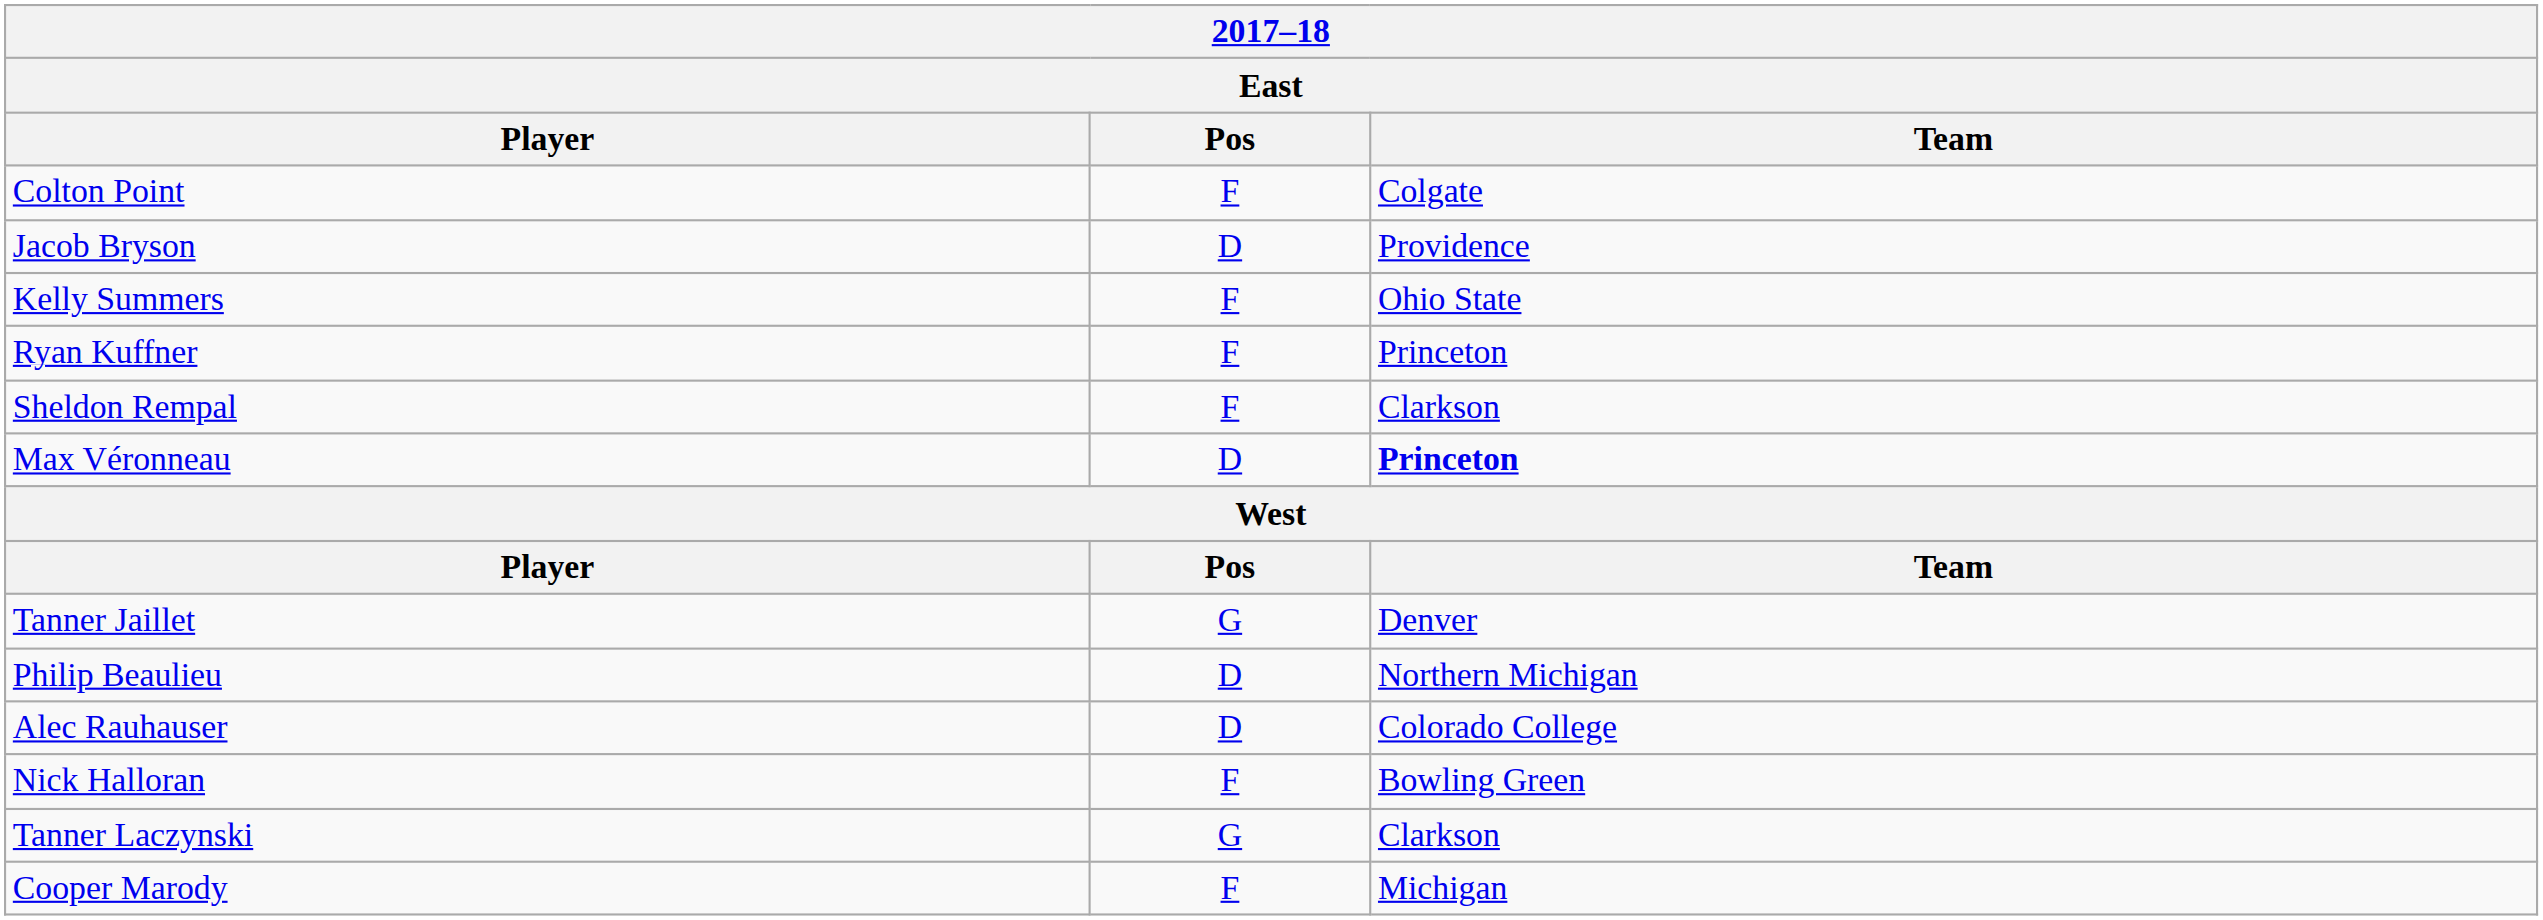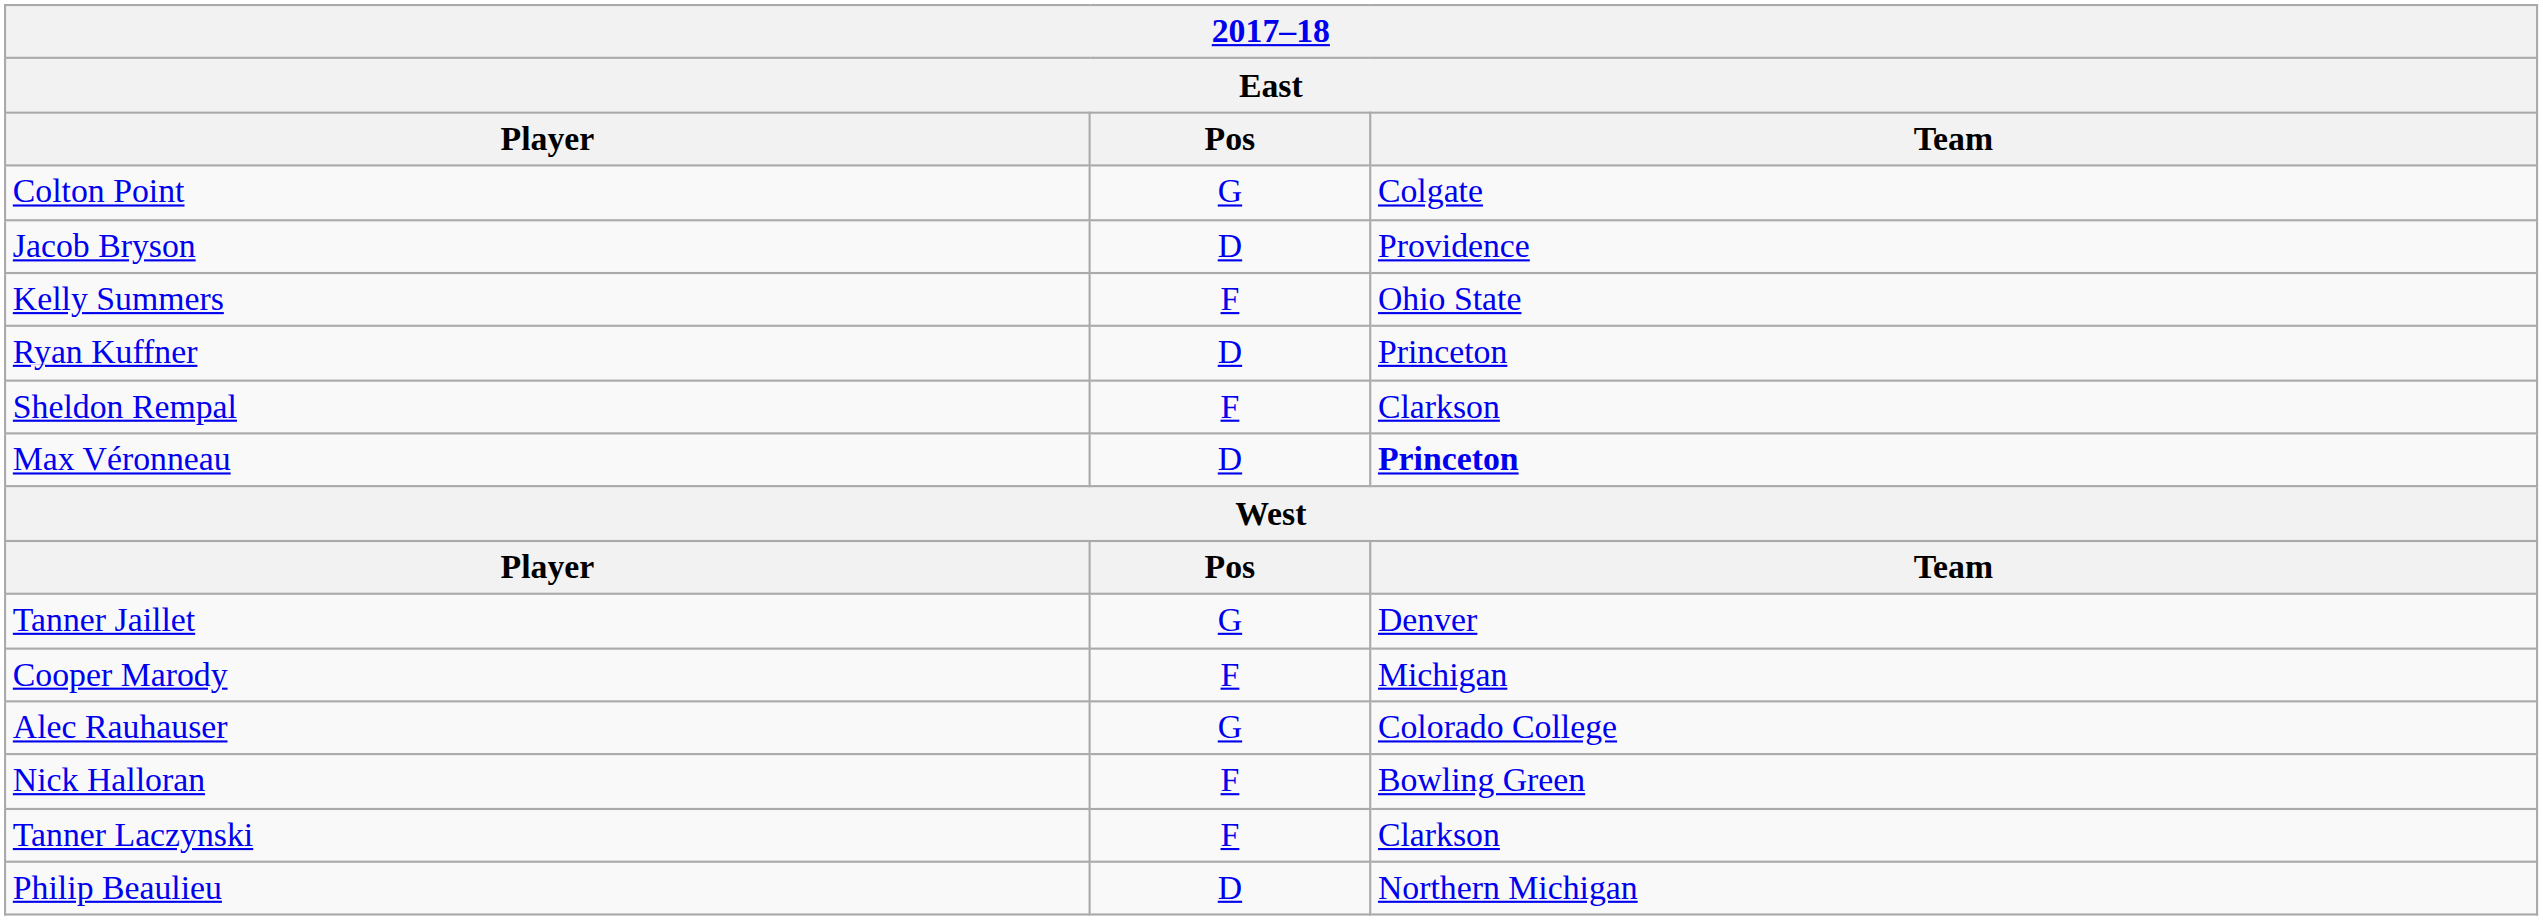Colton Point | Pos: F -> G
Ryan Kuffner | Pos: F -> D
rows swapped: Philip Beaulieu <-> Cooper Marody
Alec Rauhauser | Pos: D -> G
Tanner Laczynski | Pos: G -> F
